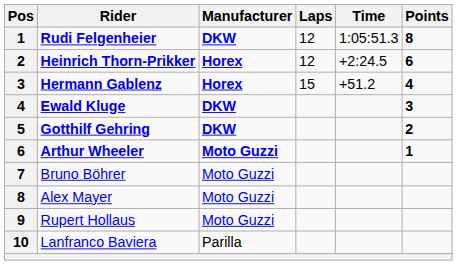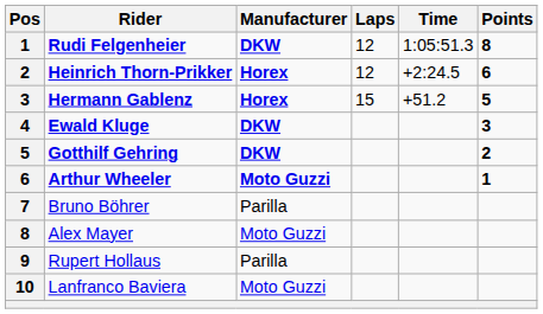Hermann Gablenz | Points: 4 -> 5
Bruno Böhrer | Manufacturer: Moto Guzzi -> Parilla
Rupert Hollaus | Manufacturer: Moto Guzzi -> Parilla
Lanfranco Baviera | Manufacturer: Parilla -> Moto Guzzi
